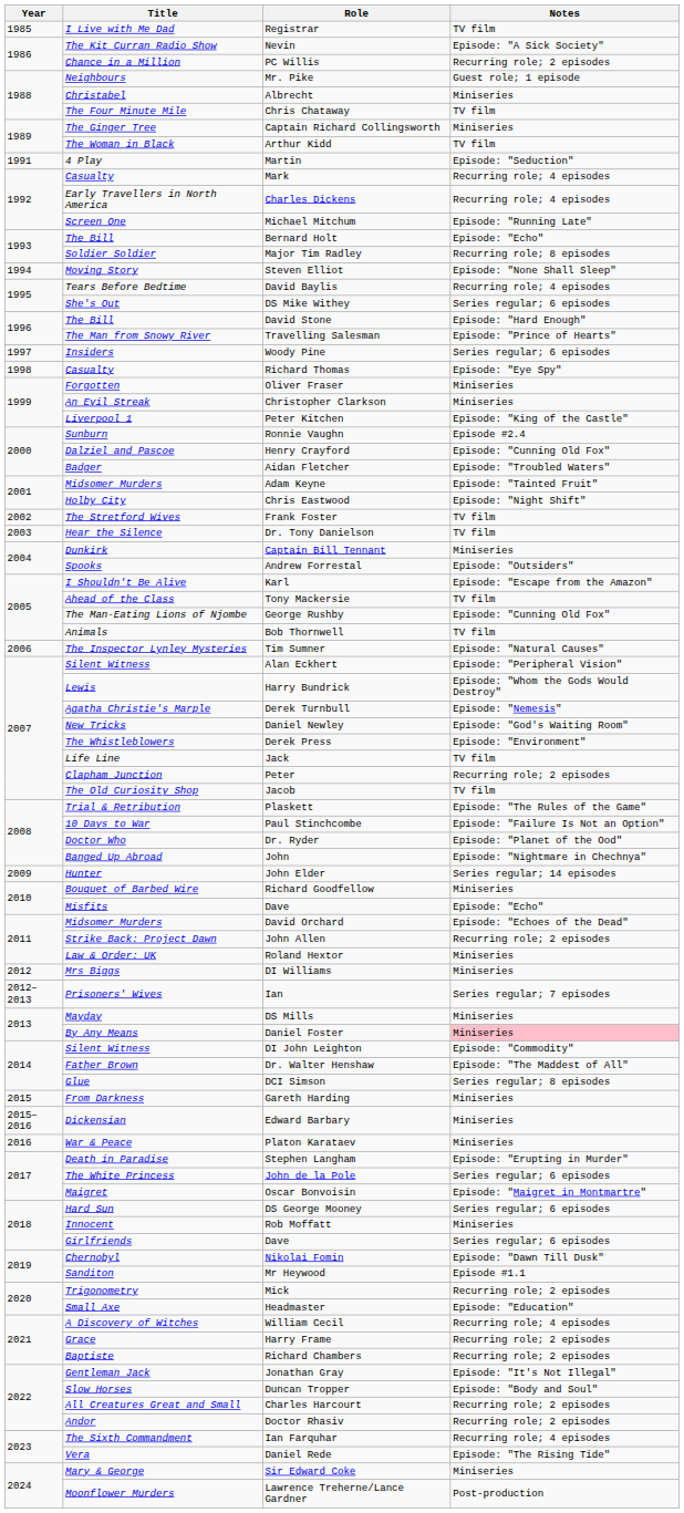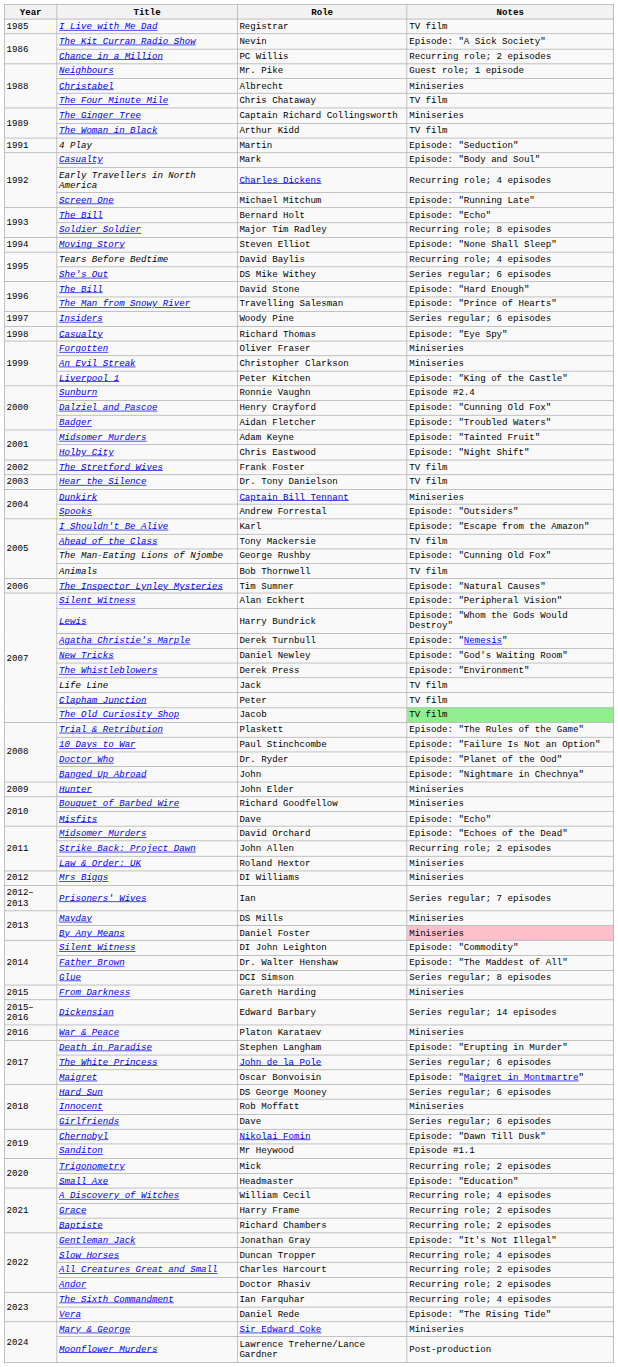Mark | Notes: Recurring role; 4 episodes -> Episode: "Body and Soul"
Peter | Notes: Recurring role; 2 episodes -> TV film
Jacob | Notes: no background -> lightgreen background
John Elder | Notes: Series regular; 14 episodes -> Miniseries
Edward Barbary | Notes: Miniseries -> Series regular; 14 episodes
Duncan Tropper | Notes: Episode: "Body and Soul" -> Recurring role; 4 episodes
